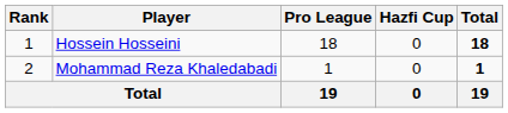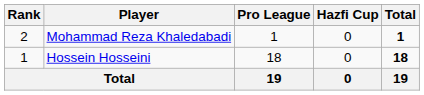rows swapped: Hossein Hosseini <-> Mohammad Reza Khaledabadi
